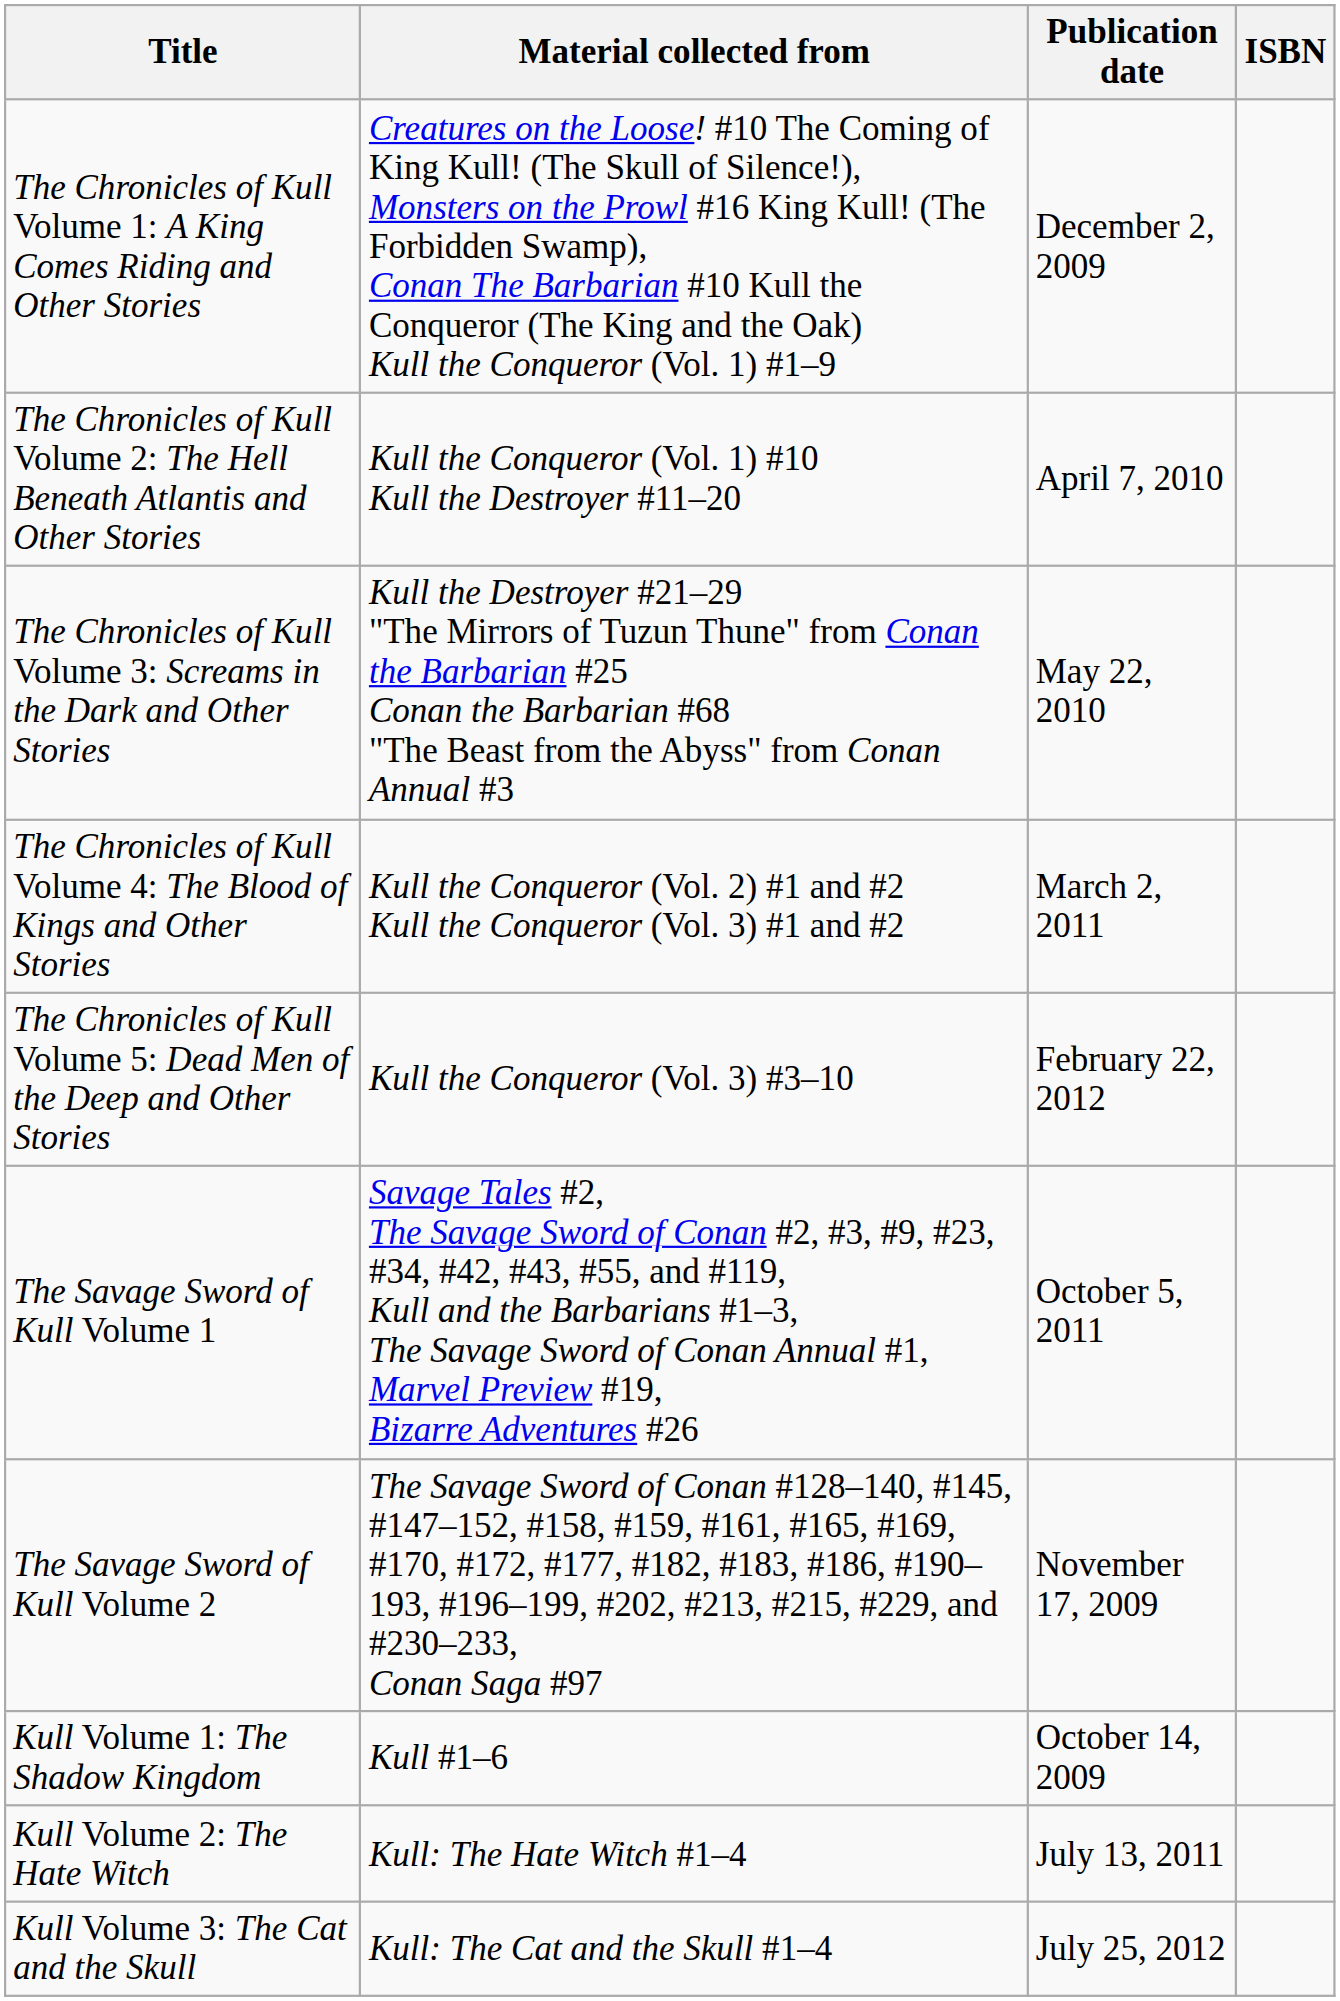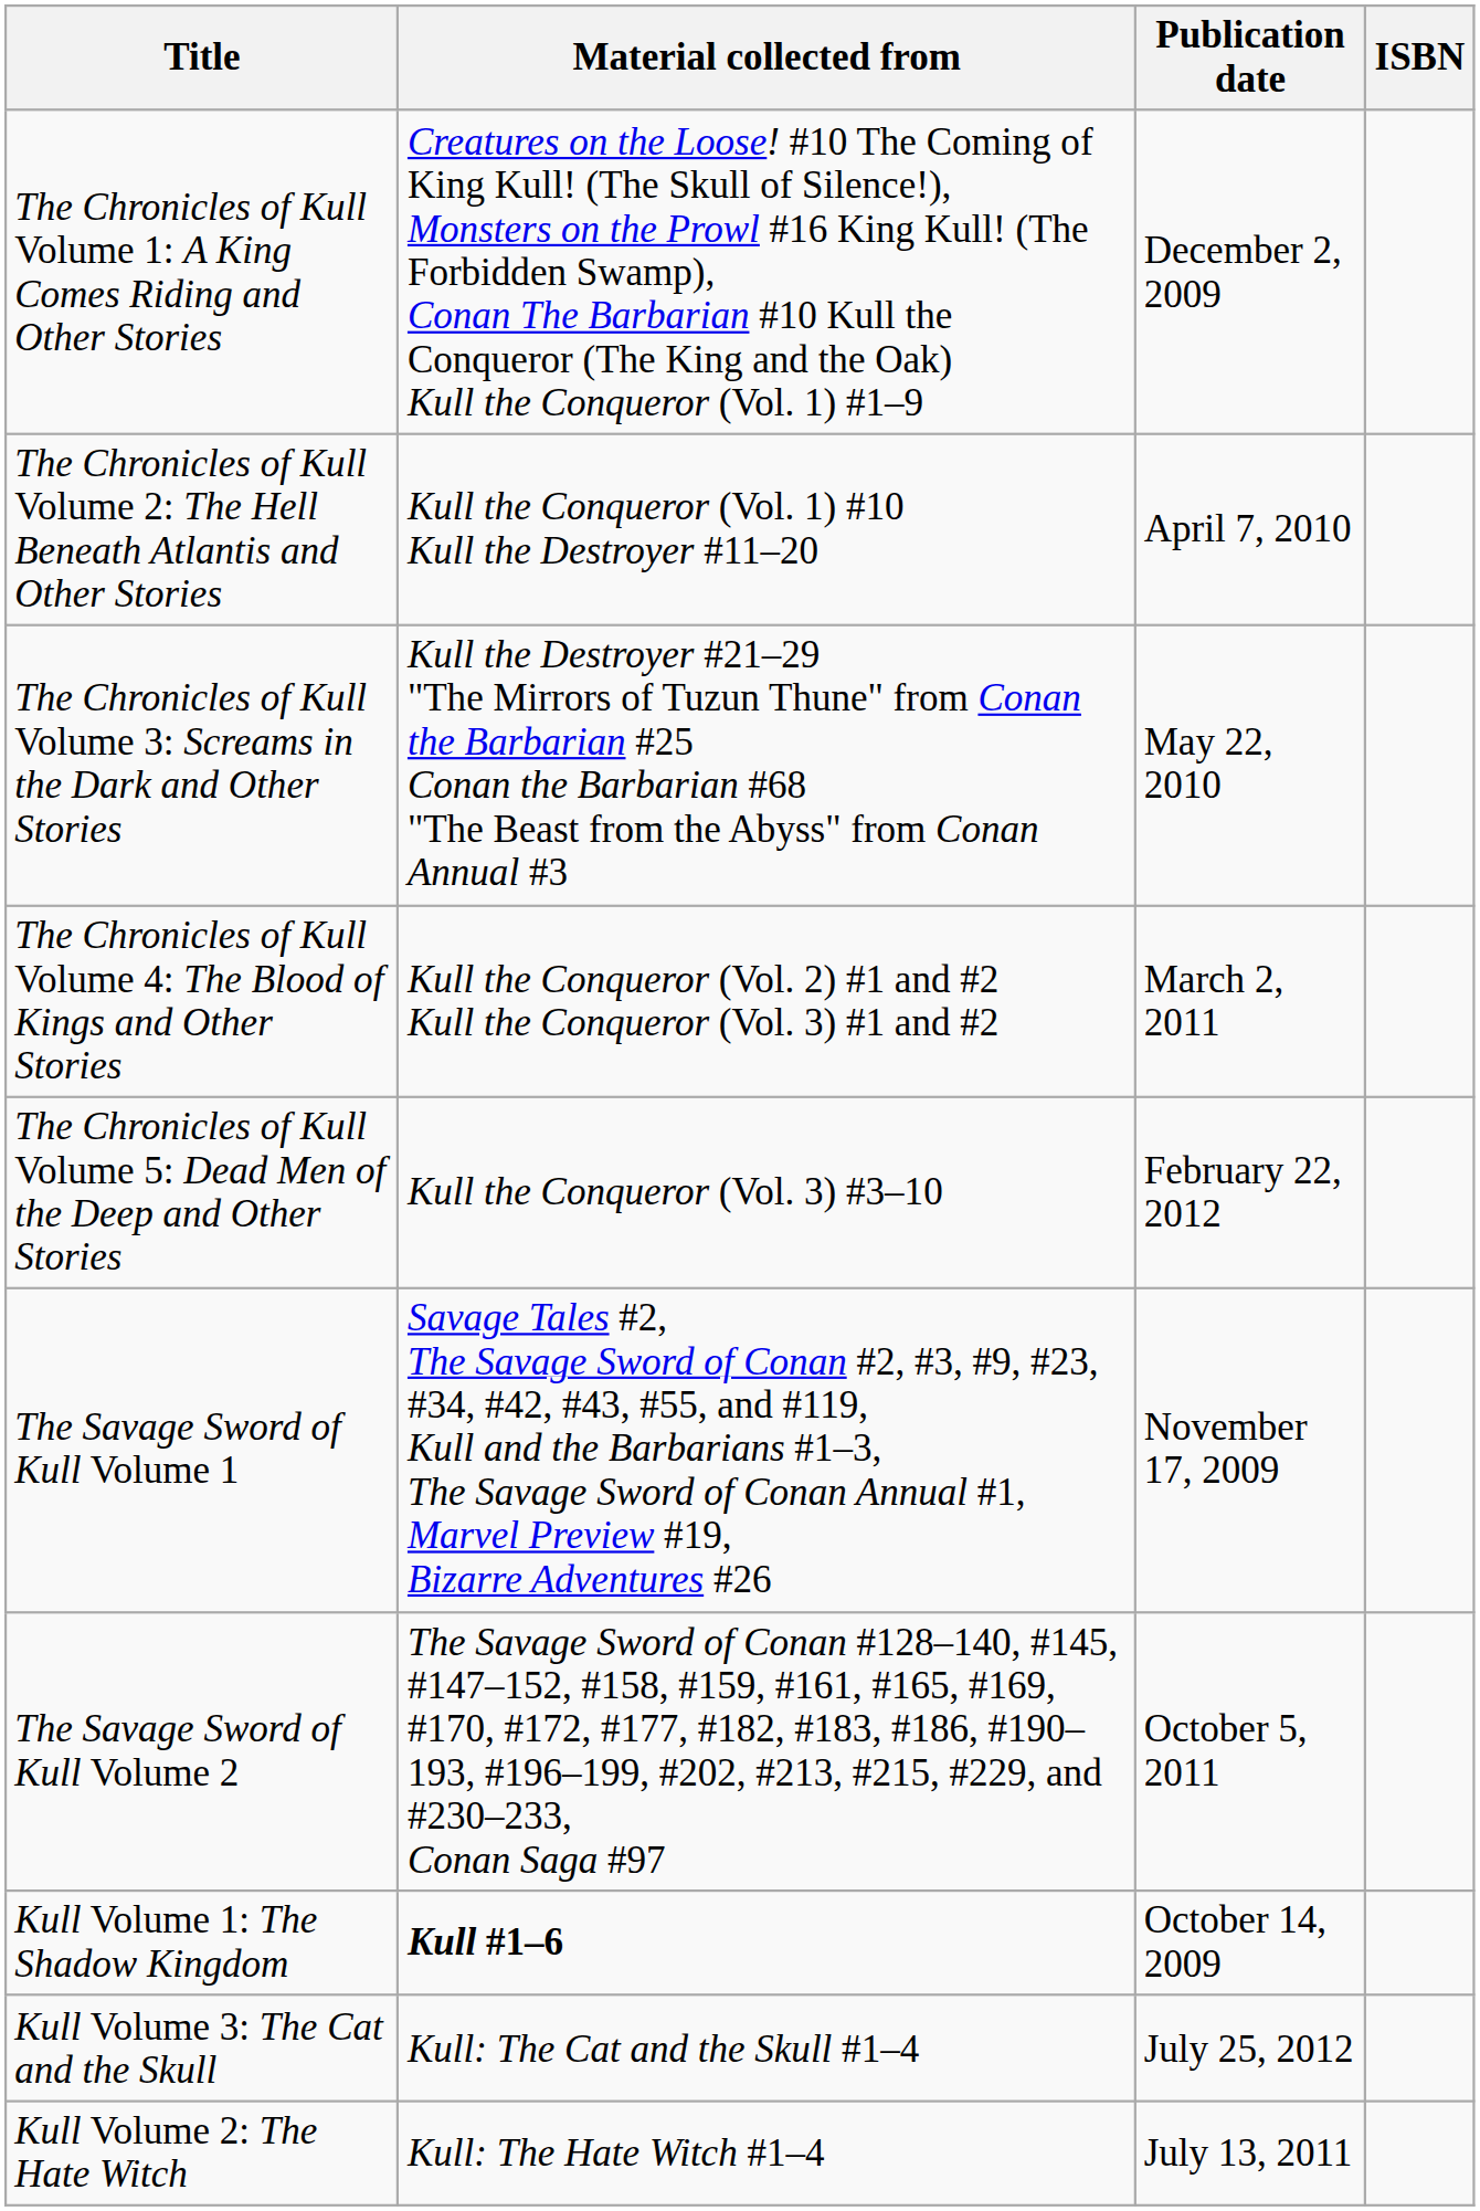The Savage Sword of Kull Volume 1 | Publication date: October 5, 2011 -> November 17, 2009
The Savage Sword of Kull Volume 2 | Publication date: November 17, 2009 -> October 5, 2011
Kull Volume 1: The Shadow Kingdom | Material collected from: normal -> bold
rows swapped: Kull Volume 2: The Hate Witch <-> Kull Volume 3: The Cat and the Skull
